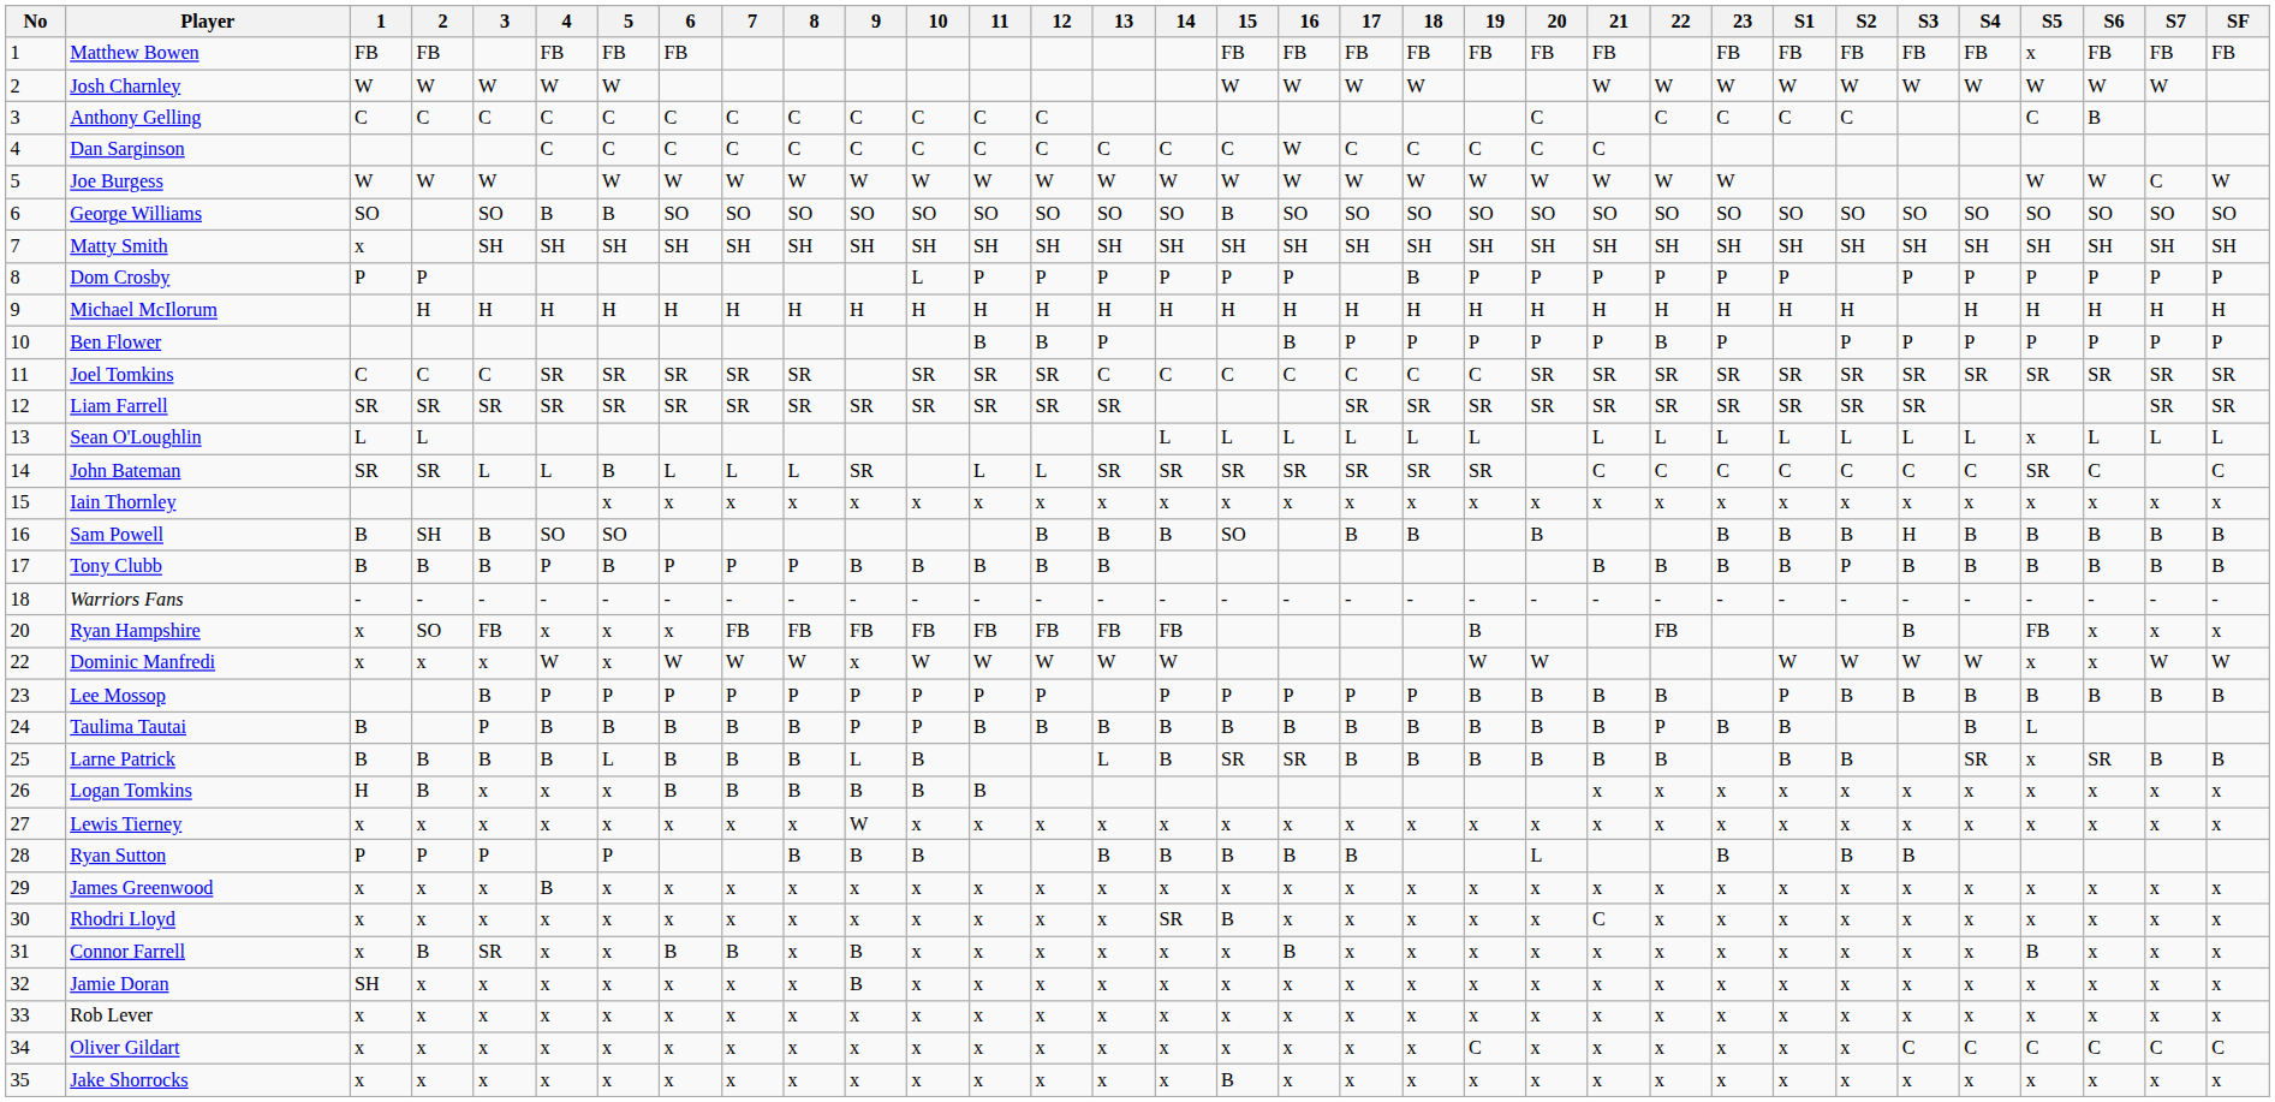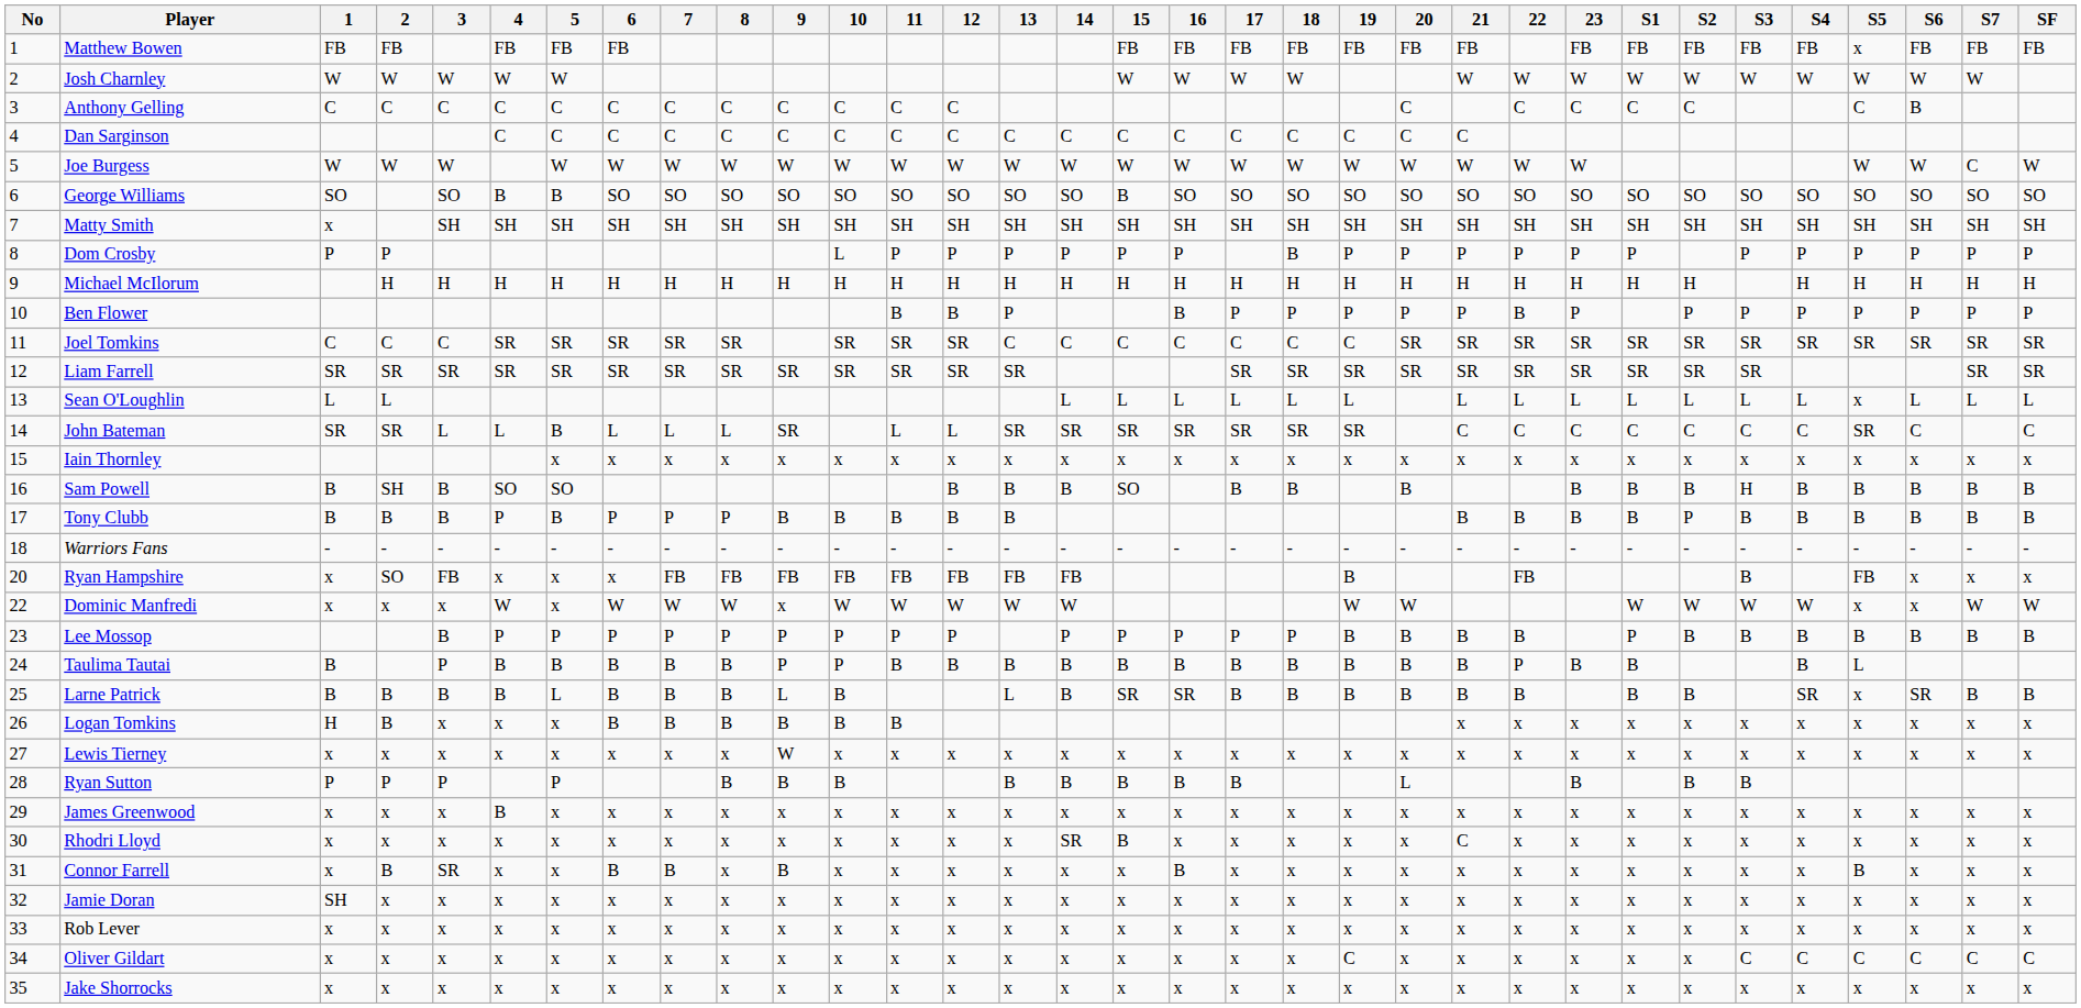Dan Sarginson | 16: W -> C
Jamie Doran | 9: B -> x
Jake Shorrocks | 15: B -> x
